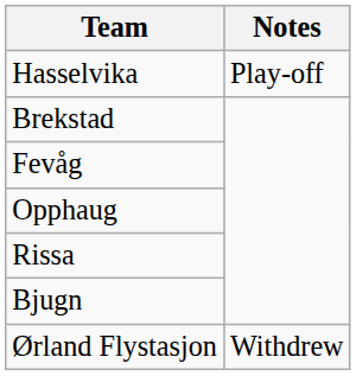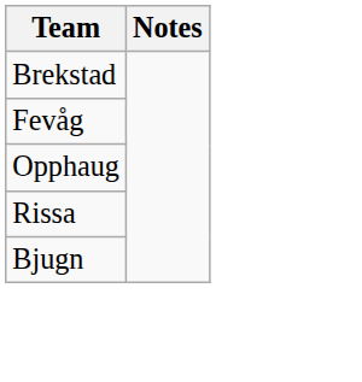- row: Hasselvika | Play-off
- row: Ørland Flystasjon | Withdrew
